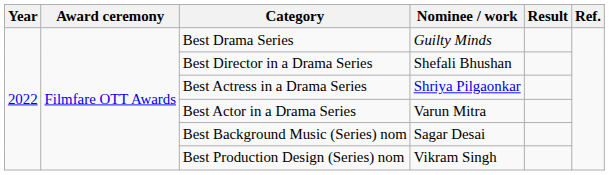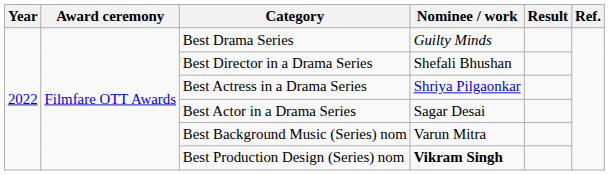Best Actor in a Drama Series | Nominee / work: Varun Mitra -> Sagar Desai
Best Background Music (Series) nom | Nominee / work: Sagar Desai -> Varun Mitra
Best Production Design (Series) nom | Nominee / work: normal -> bold
